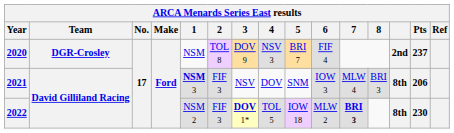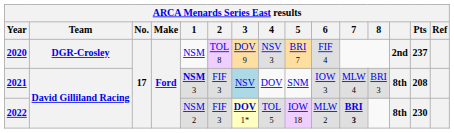2021 | 3: no background -> lightblue background
2021 | Pts: 206 -> 208
